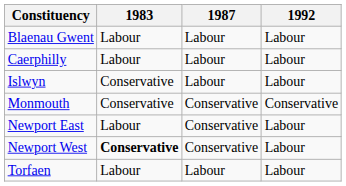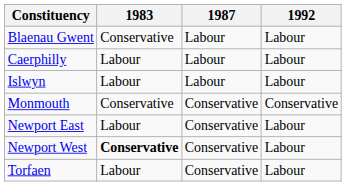Blaenau Gwent | 1983: Labour -> Conservative
Islwyn | 1983: Conservative -> Labour
Torfaen | 1987: Labour -> Conservative
